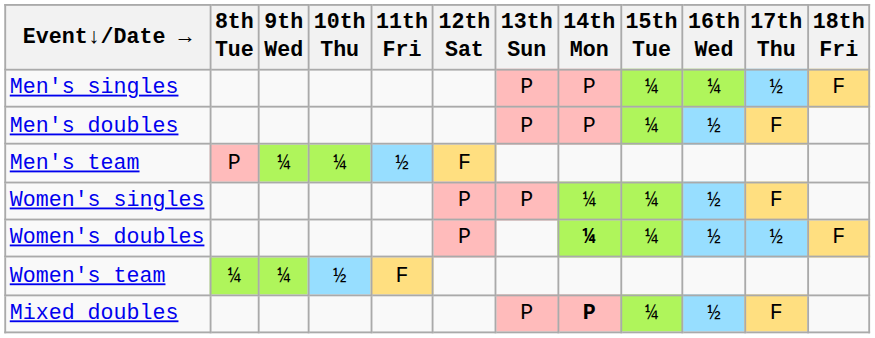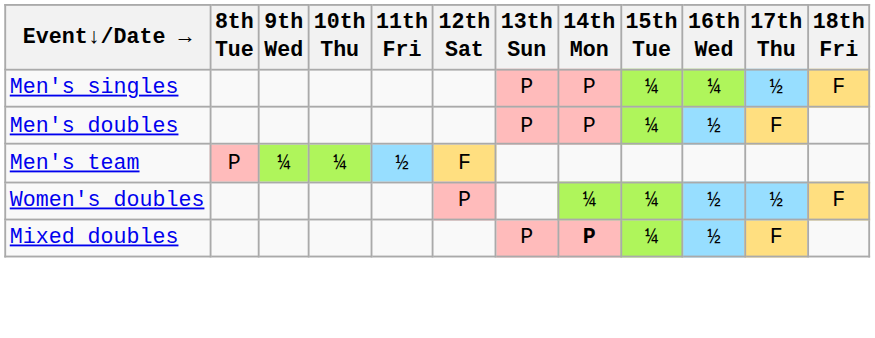- row: Women's singles | P | P | ¼ | ¼ | ½ | F
Women's doubles | 14th Mon: bold -> normal
- row: Women's team | ¼ | ¼ | ½ | F
